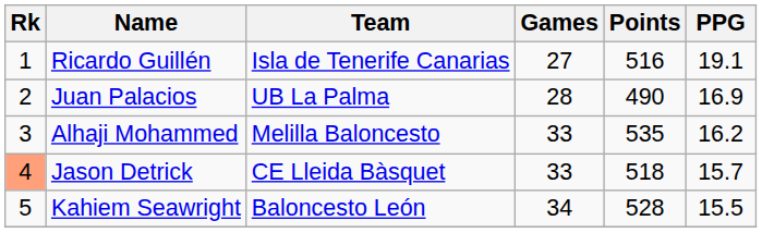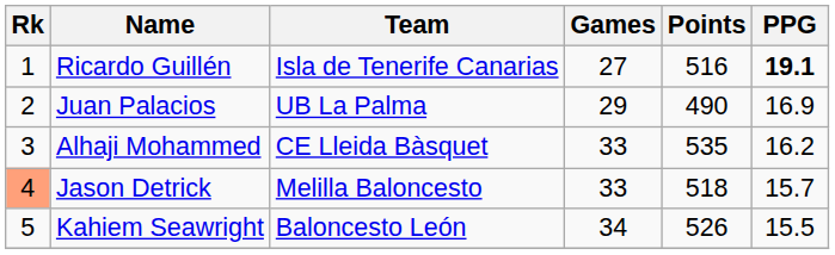Ricardo Guillén | PPG: normal -> bold
Juan Palacios | Games: 28 -> 29
Alhaji Mohammed | Team: Melilla Baloncesto -> CE Lleida Bàsquet
Jason Detrick | Team: CE Lleida Bàsquet -> Melilla Baloncesto
Kahiem Seawright | Points: 528 -> 526
